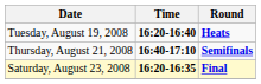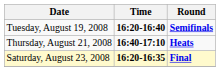Tuesday, August 19, 2008 | Round: Heats -> Semifinals
Thursday, August 21, 2008 | Round: Semifinals -> Heats
